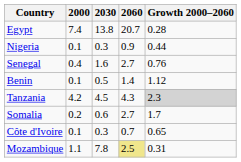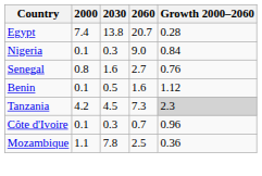Nigeria | 2060: 0.9 -> 9.0
Nigeria | Growth 2000–2060: 0.44 -> 0.84
Senegal | 2000: 0.4 -> 0.8
Benin | 2060: 1.4 -> 1.6
Tanzania | 2060: 4.3 -> 7.3
- row: Somalia | 0.2 | 0.6 | 2.7 | 1.7
Côte d'Ivoire | Growth 2000–2060: 0.65 -> 0.96
Mozambique | 2060: khaki background -> no background
Mozambique | Growth 2000–2060: 0.31 -> 0.36
